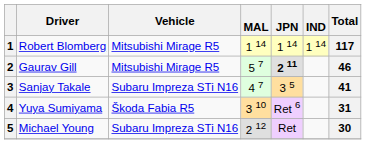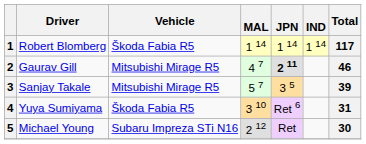1 | Vehicle: Mitsubishi Mirage R5 -> Škoda Fabia R5
2 | MAL: 5 7 -> 4 7
3 | Vehicle: Subaru Impreza STi N16 -> Mitsubishi Mirage R5
3 | MAL: 4 7 -> 5 7
3 | Total: 41 -> 39
